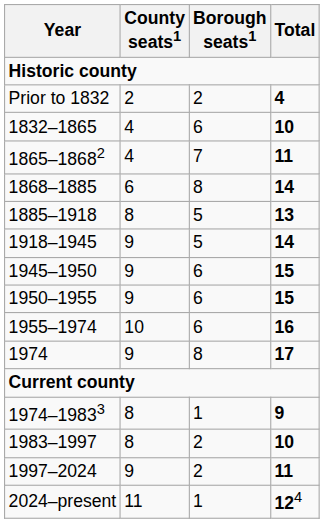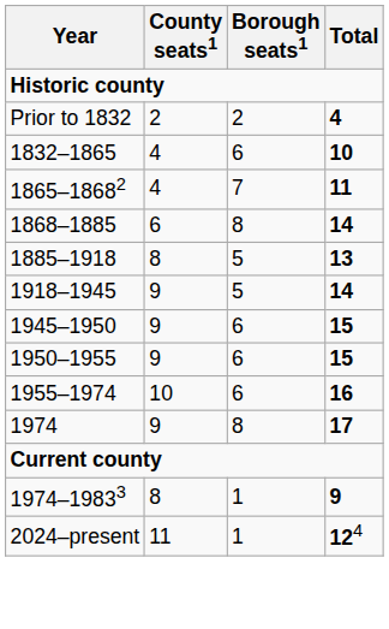- row: 1983–1997 | 8 | 2 | 10
- row: 1997–2024 | 9 | 2 | 11
